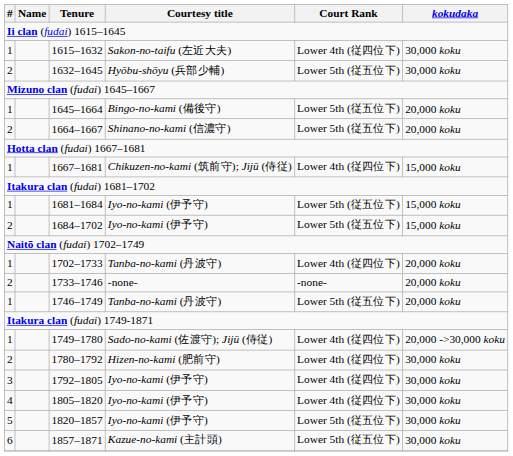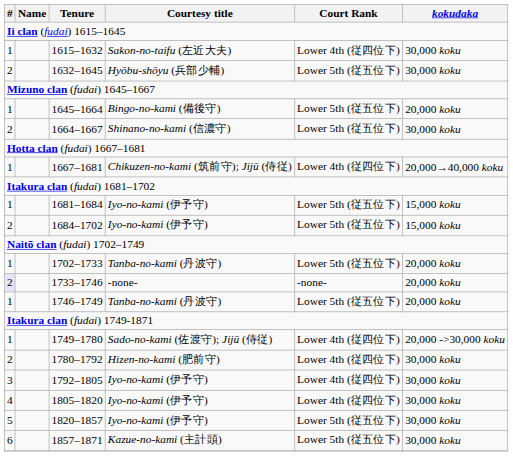1664–1667 | kokudaka: 20,000 koku -> 30,000 koku
1667–1681 | kokudaka: 15,000 koku -> 20,000→40,000 koku
1702–1733 | Court Rank: Lower 4th (従四位下) -> Lower 5th (従五位下)
1733–1746 | #: no background -> lavender background
